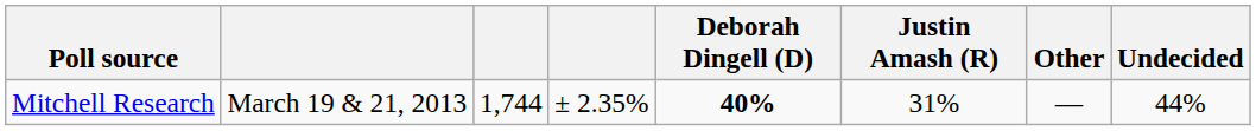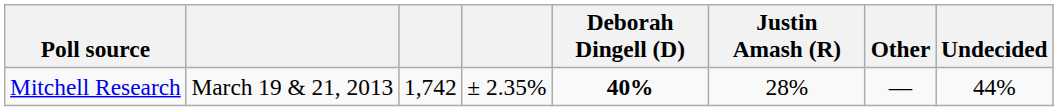Mitchell Research | column 3: 1,744 -> 1,742
Mitchell Research | Justin Amash (R): 31% -> 28%
